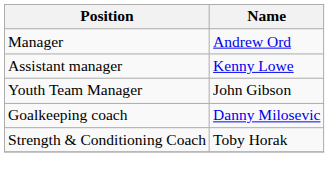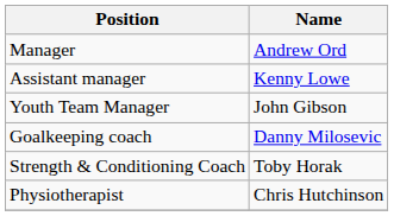+ row: Physiotherapist | Chris Hutchinson
